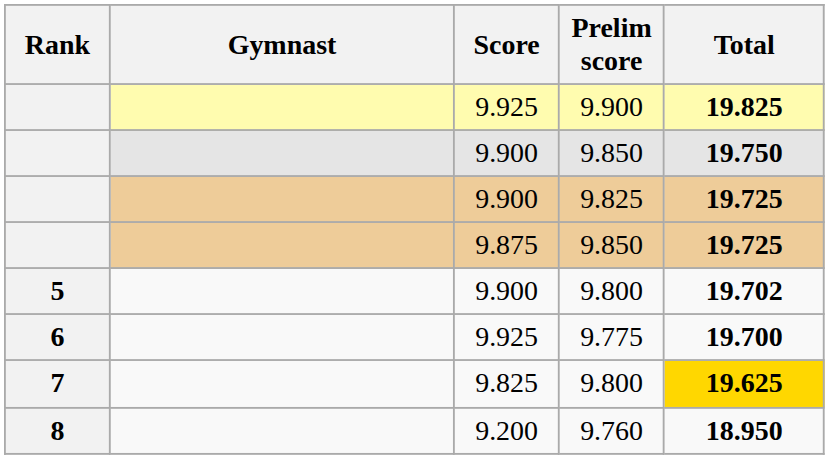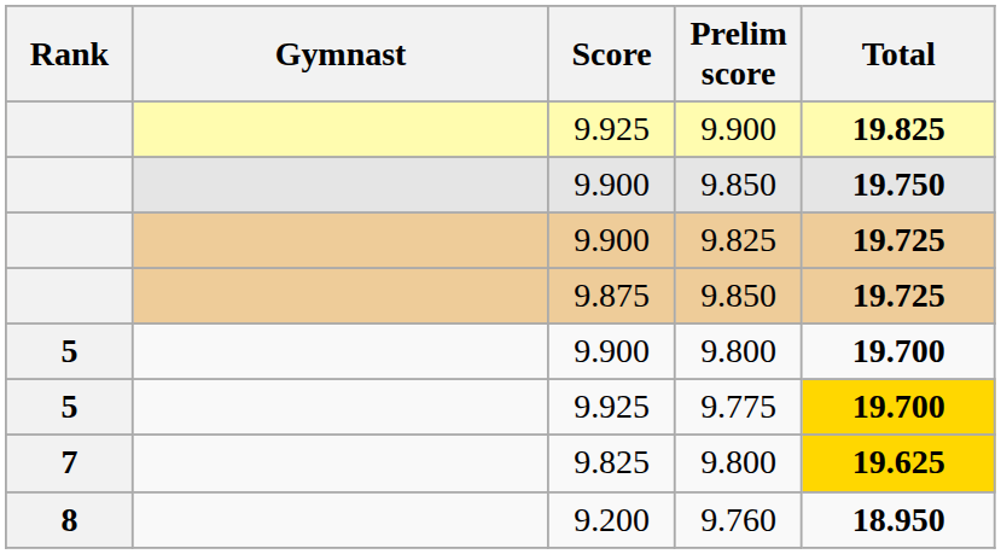9.900 / 9.800 | Total: 19.702 -> 19.700
9.775 | Rank: 6 -> 5
9.775 | Total: no background -> gold background
